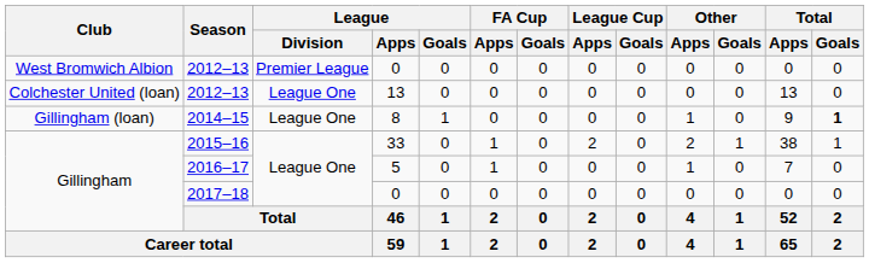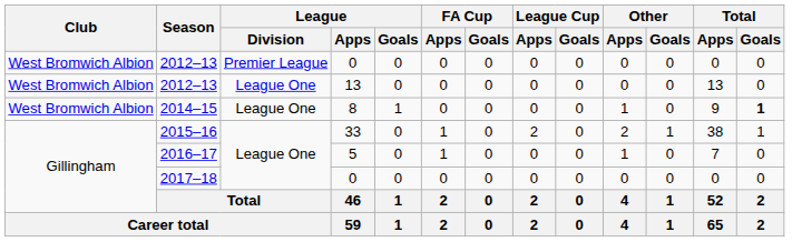2012–13 / 13 | Club: Colchester United (loan) -> West Bromwich Albion
2014–15 | Club: Gillingham (loan) -> West Bromwich Albion
